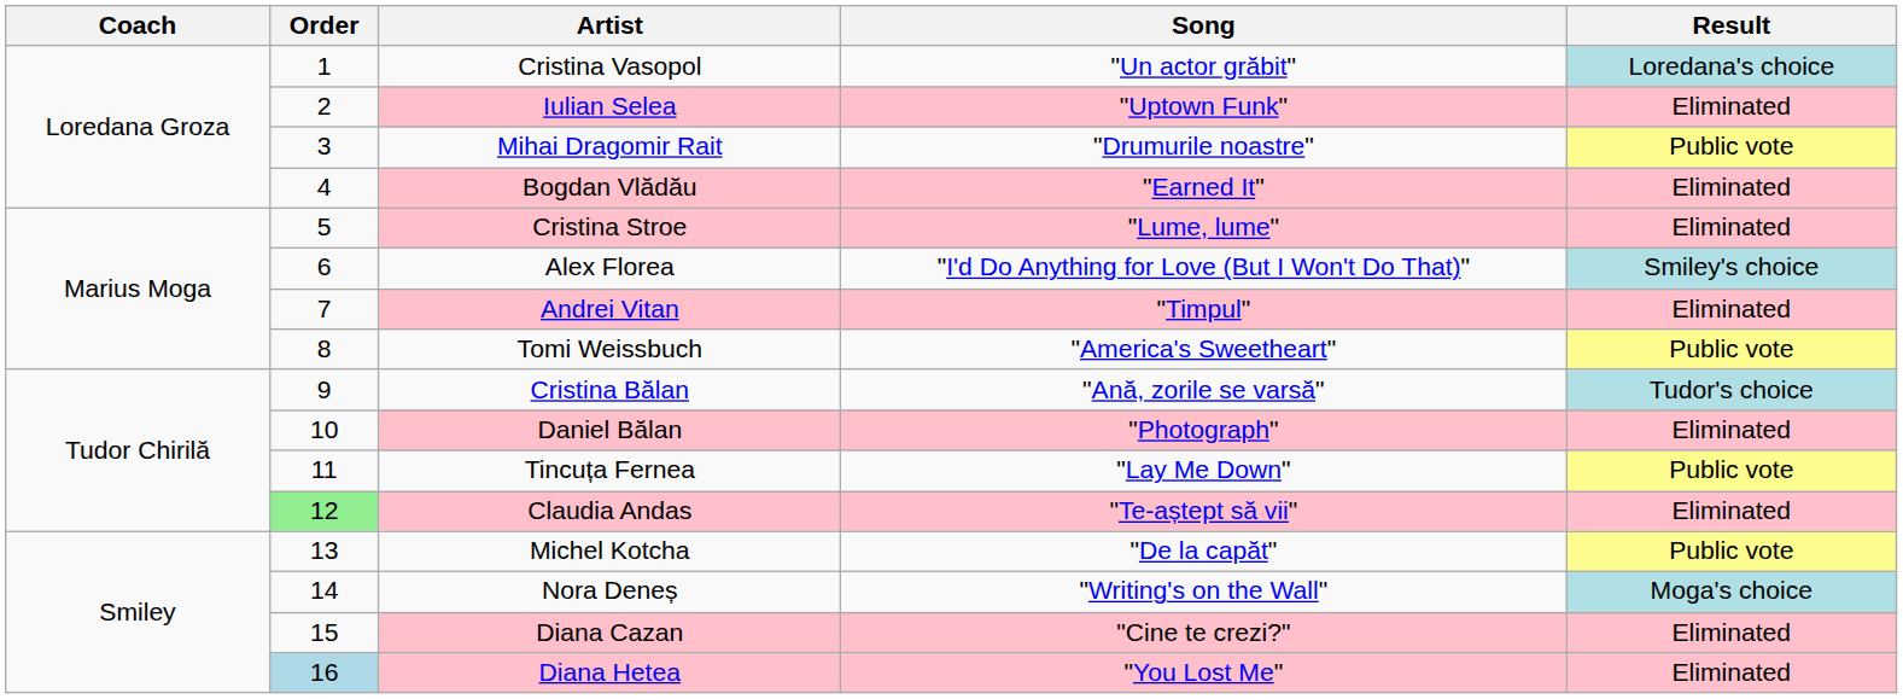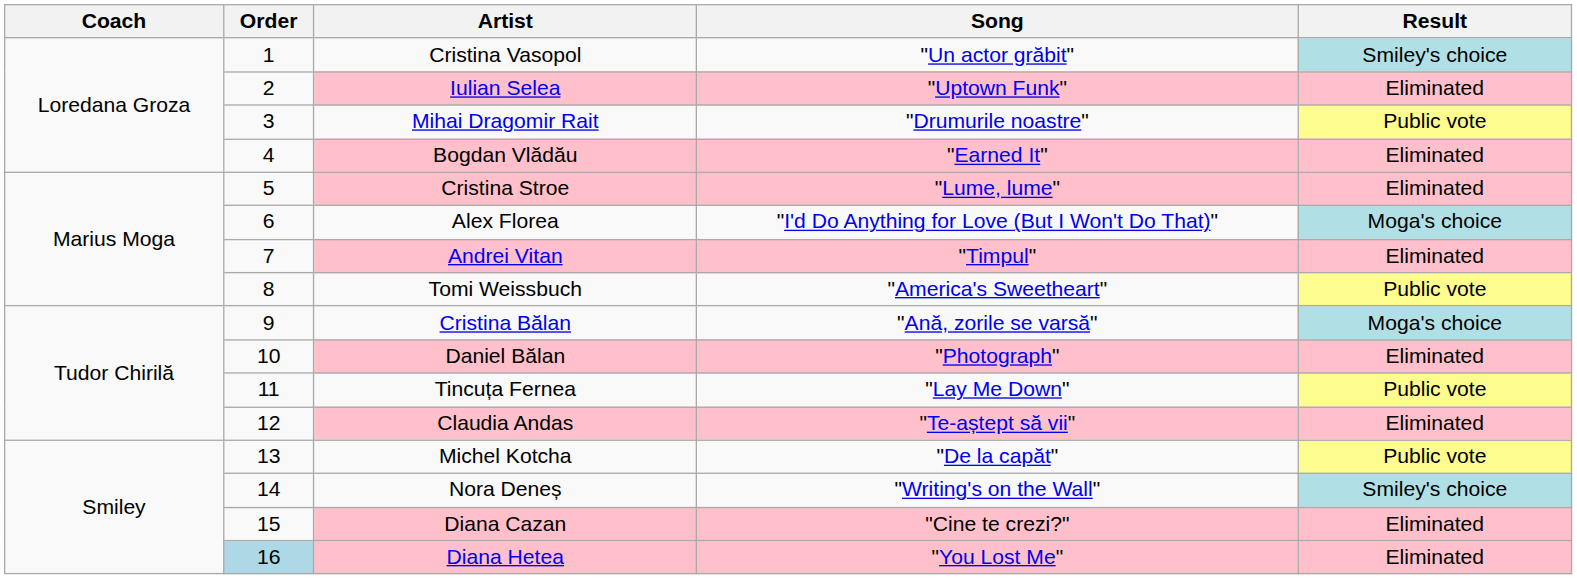Cristina Vasopol | Result: Loredana's choice -> Smiley's choice
Alex Florea | Result: Smiley's choice -> Moga's choice
Cristina Bălan | Result: Tudor's choice -> Moga's choice
Claudia Andas | Order: lightgreen background -> no background
Nora Deneș | Result: Moga's choice -> Smiley's choice
